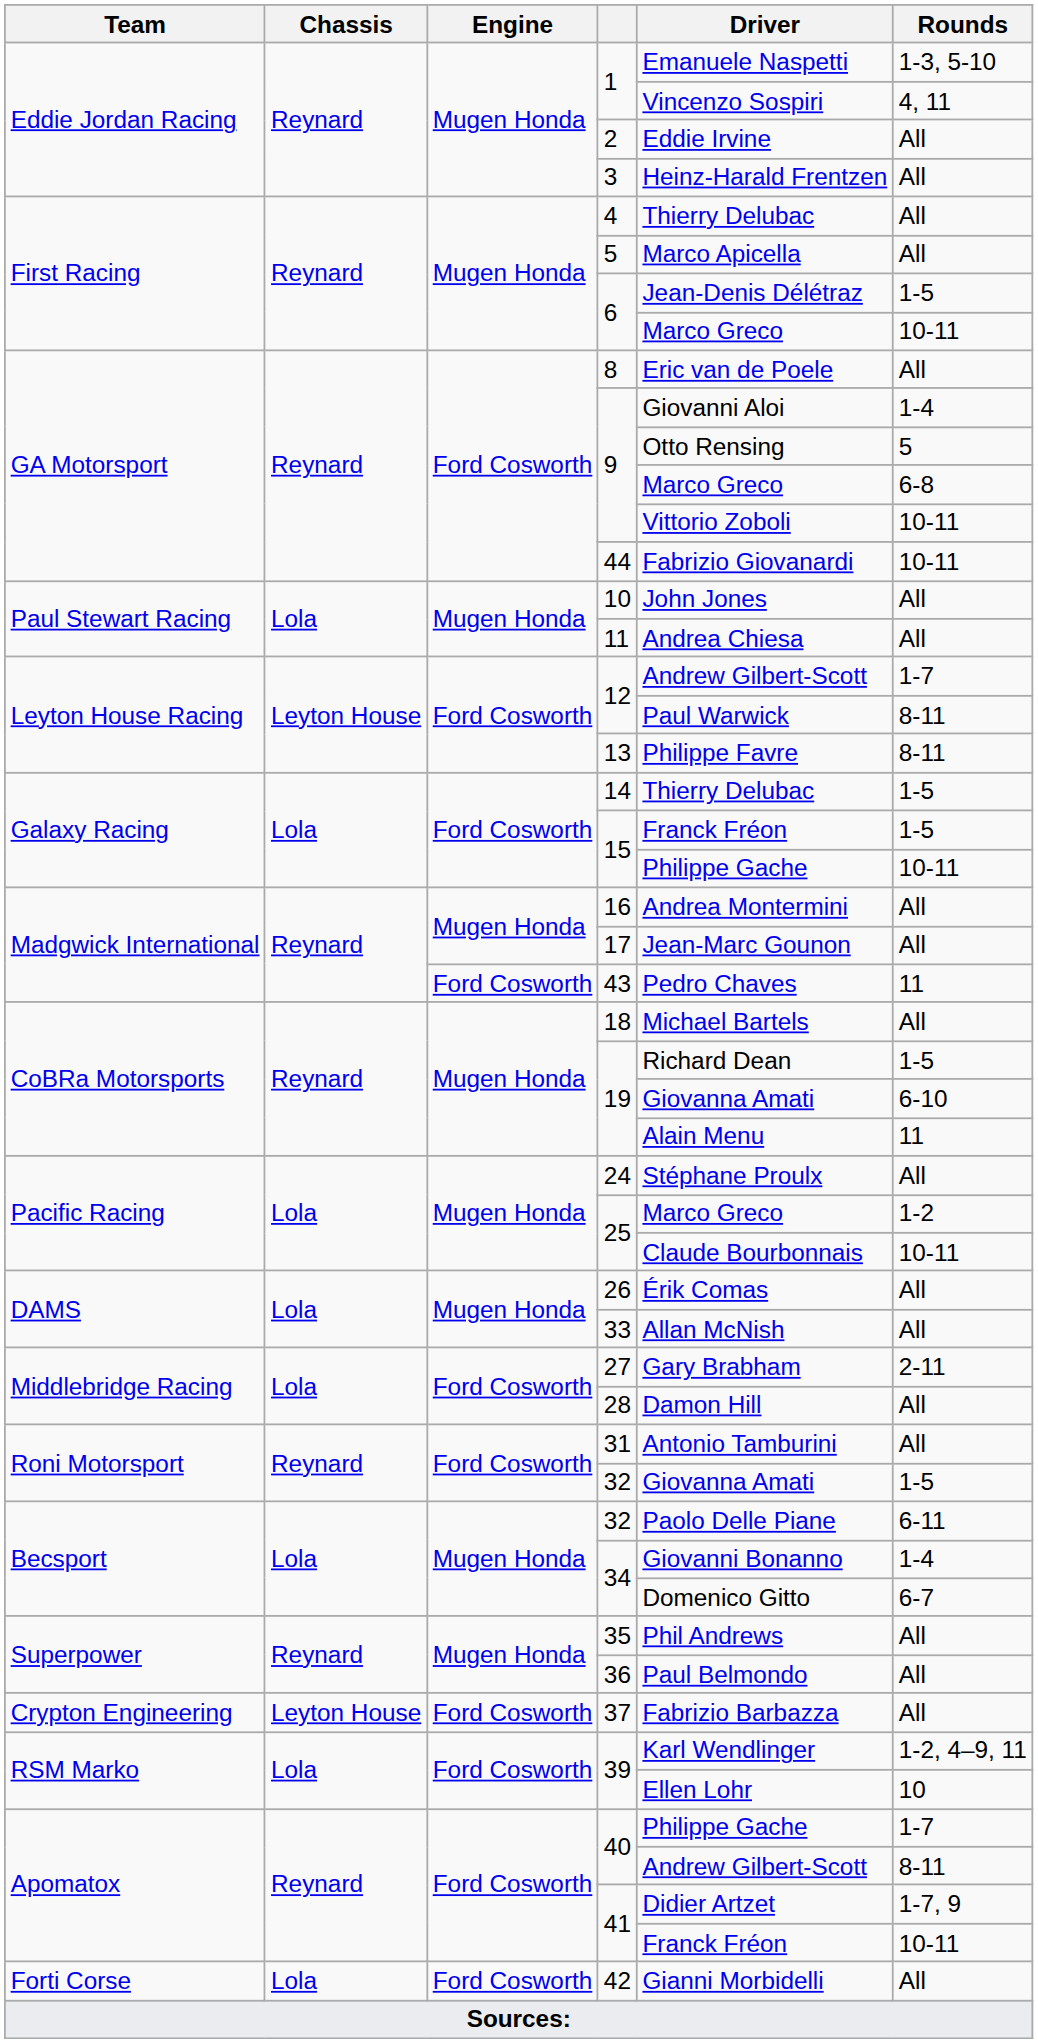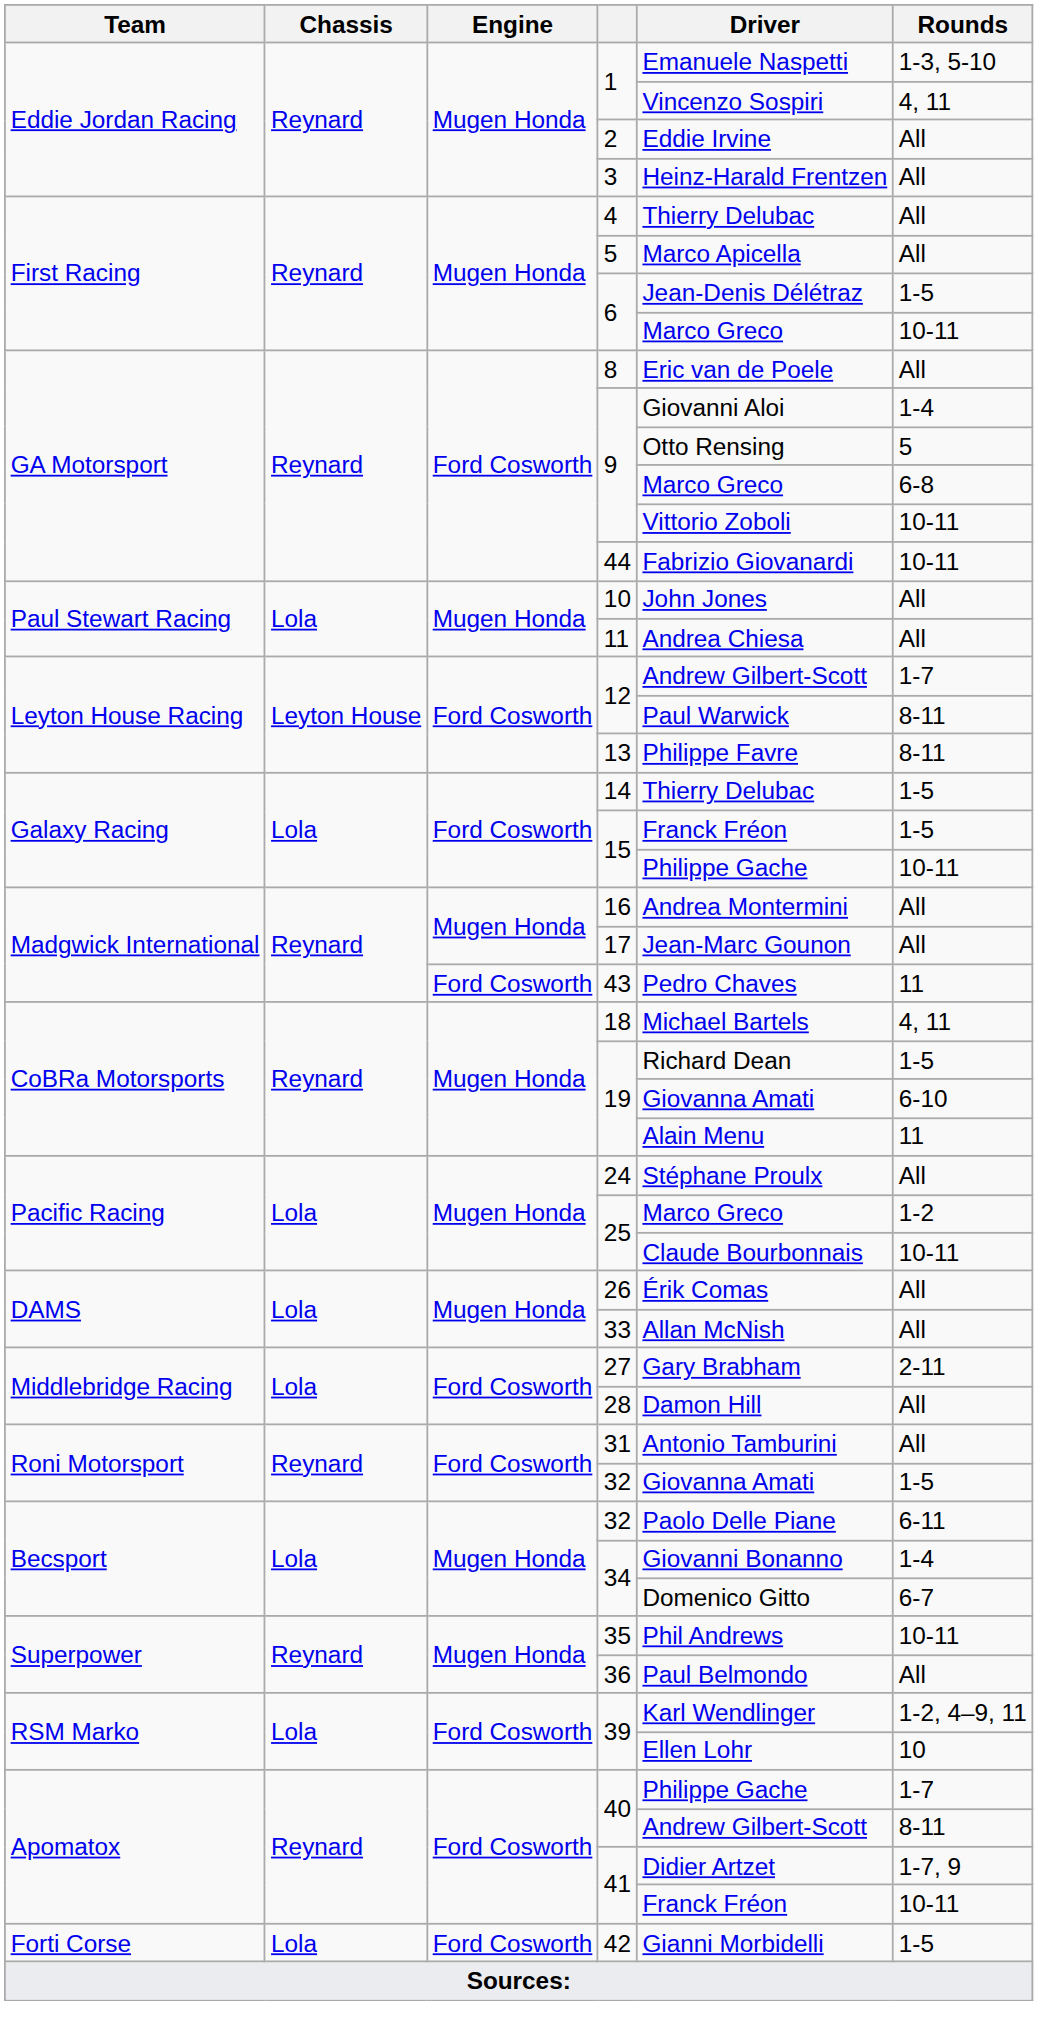18 | Rounds: All -> 4, 11
35 | Rounds: All -> 10-11
- row: Crypton Engineering | Leyton House | Ford Cosworth | 37 | Fabrizio Barbazza | All
42 | Rounds: All -> 1-5
